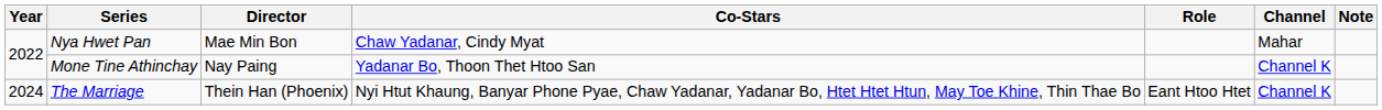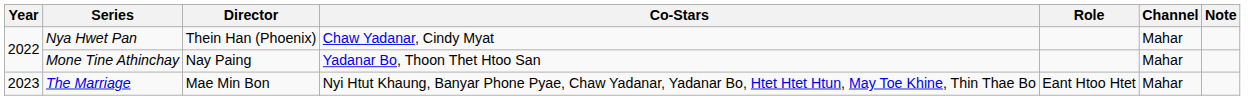Nya Hwet Pan | Director: Mae Min Bon -> Thein Han (Phoenix)
Mone Tine Athinchay | Channel: Channel K -> Mahar
The Marriage | Year: 2024 -> 2023
The Marriage | Director: Thein Han (Phoenix) -> Mae Min Bon
The Marriage | Channel: Channel K -> Mahar
